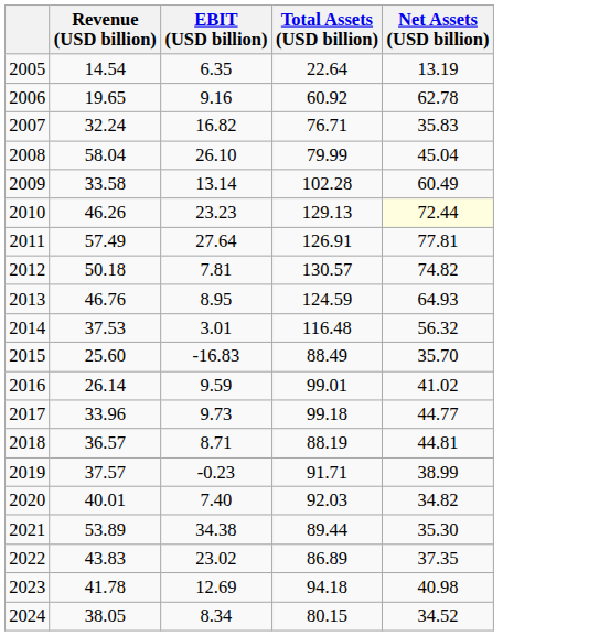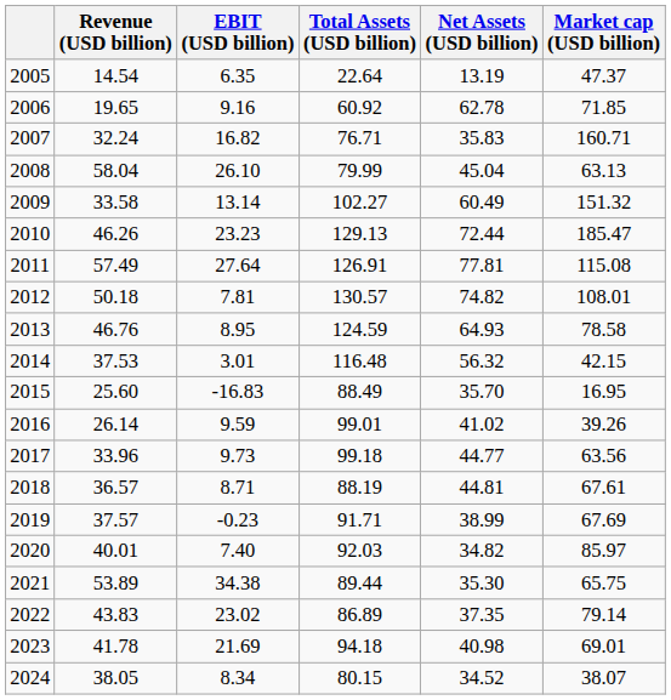+ column: Market cap (USD billion) | 47.37 | 71.85 | 160.71 | 63.13 | 151.32 | 185.47 | 115.08 | 108.01 | 78.58 | 42.15 | 16.95 | 39.26 | 63.56 | 67.61 | 67.69 | 85.97 | 65.75 | 79.14 | 69.01 | 38.07
2009 | Total Assets (USD billion): 102.28 -> 102.27
2010 | Net Assets (USD billion): lightyellow background -> no background
2023 | EBIT (USD billion): 12.69 -> 21.69
